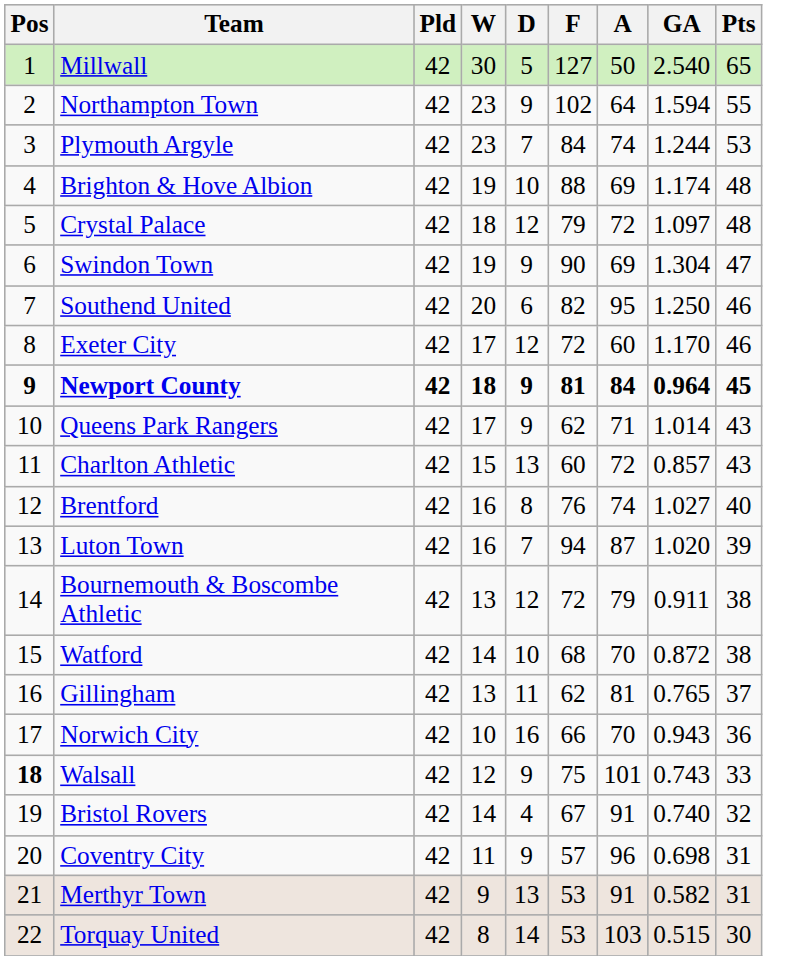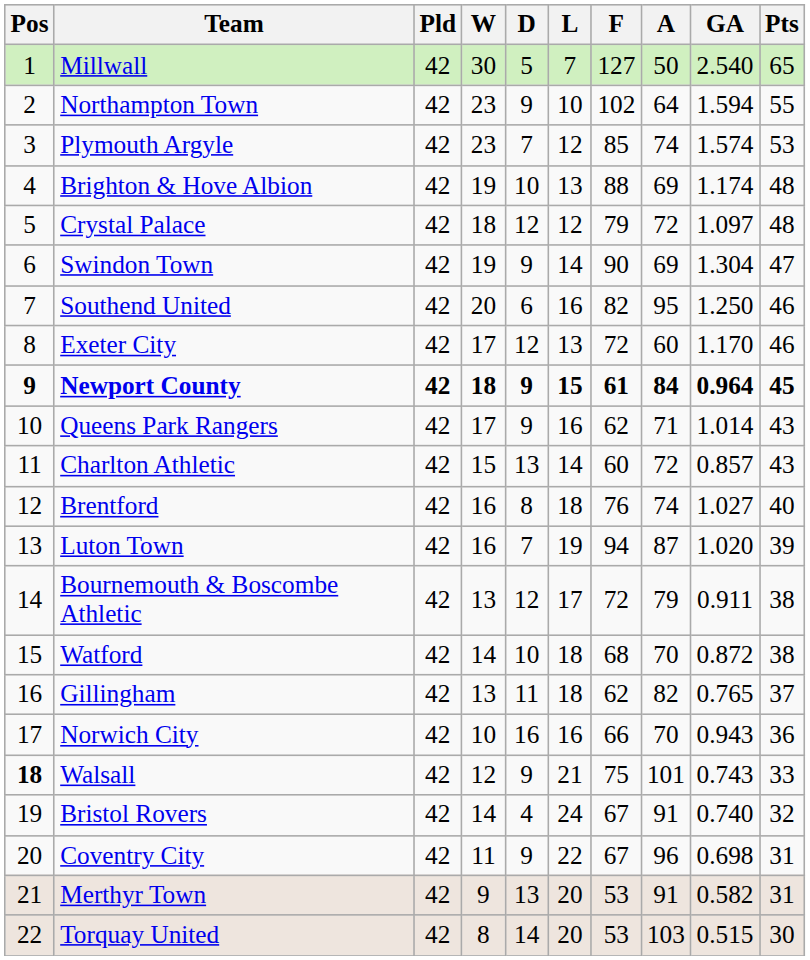+ column: L | 7 | 10 | 12 | 13 | 12 | 14 | 16 | 13 | 15 | 16 | 14 | 18 | 19 | 17 | 18 | 18 | 16 | 21 | 24 | 22 | 20 | 20
Plymouth Argyle | F: 84 -> 85
Plymouth Argyle | GA: 1.244 -> 1.574
Newport County | F: 81 -> 61
Gillingham | A: 81 -> 82
Coventry City | F: 57 -> 67
